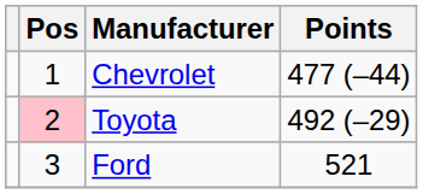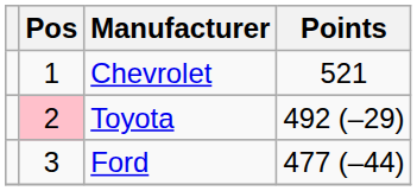Chevrolet | Points: 477 (–44) -> 521
Ford | Points: 521 -> 477 (–44)
